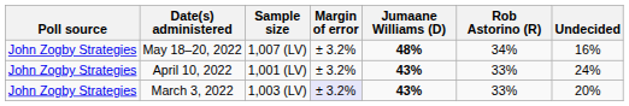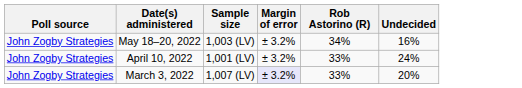- column: Jumaane Williams (D) | 48% | 43% | 43%
May 18–20, 2022 | Sample size: 1,007 (LV) -> 1,003 (LV)
March 3, 2022 | Sample size: 1,003 (LV) -> 1,007 (LV)
